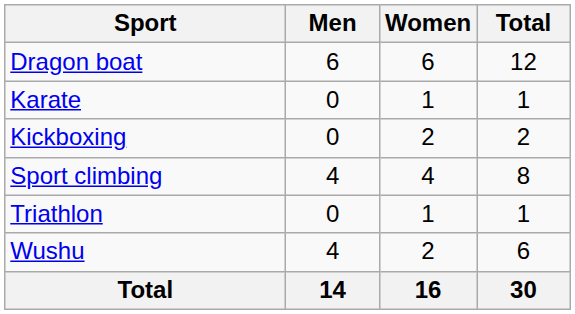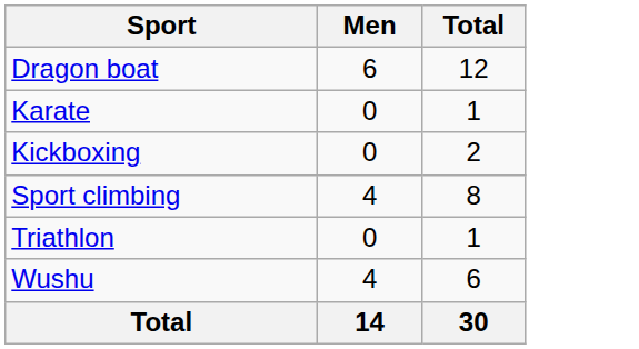- column: Women | 6 | 1 | 2 | 4 | 1 | 2 | 16
